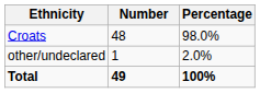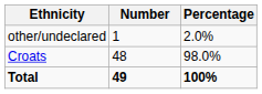rows swapped: Croats <-> other/undeclared
